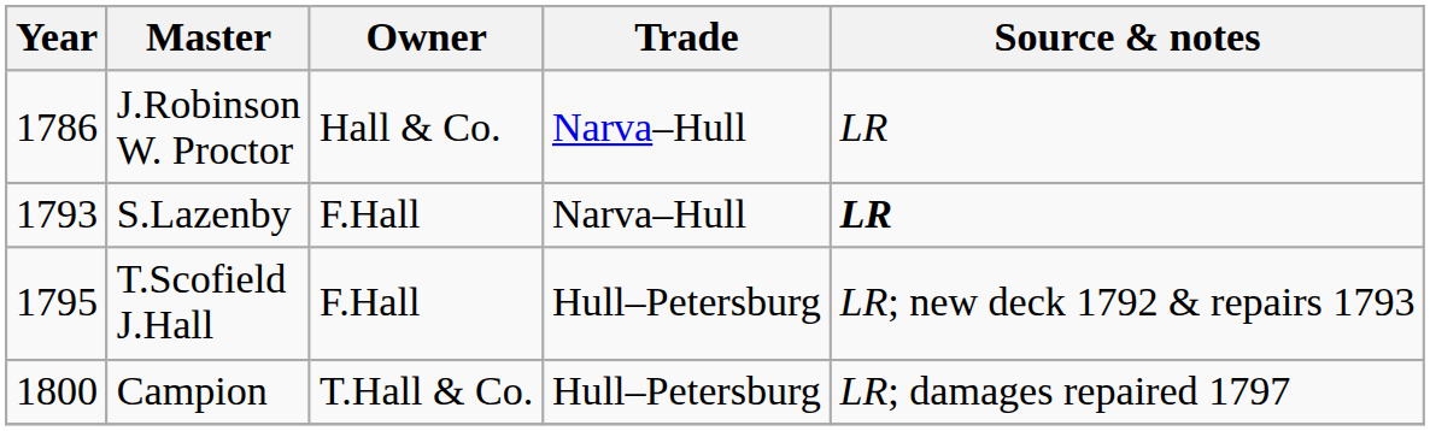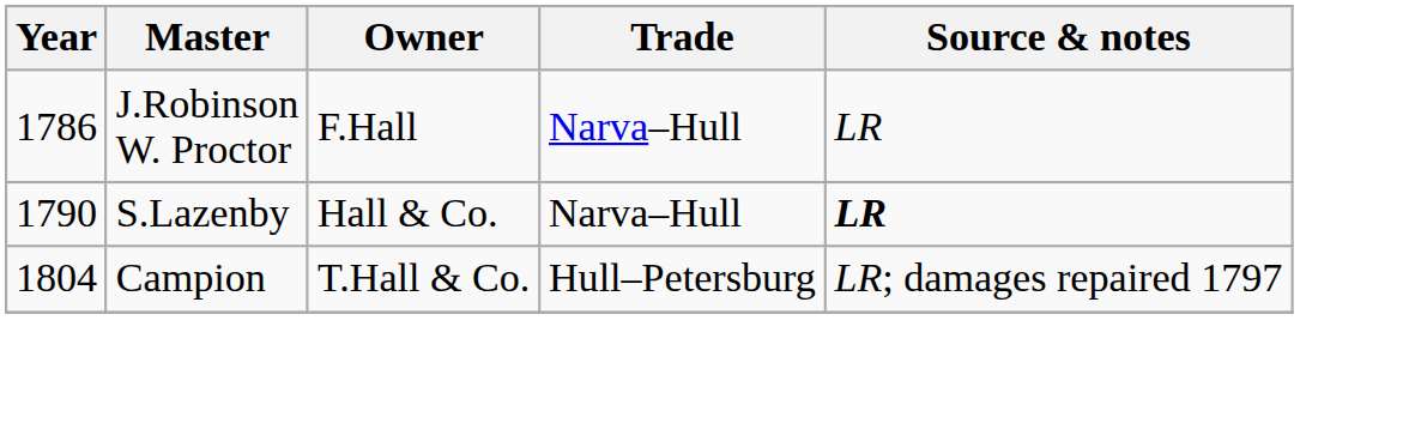J.Robinson W. Proctor | Owner: Hall & Co. -> F.Hall
S.Lazenby | Year: 1793 -> 1790
S.Lazenby | Owner: F.Hall -> Hall & Co.
- row: 1795 | T.Scofield J.Hall | F.Hall | Hull–Petersburg | LR; new deck 1792 & repairs 1793
Campion | Year: 1800 -> 1804
